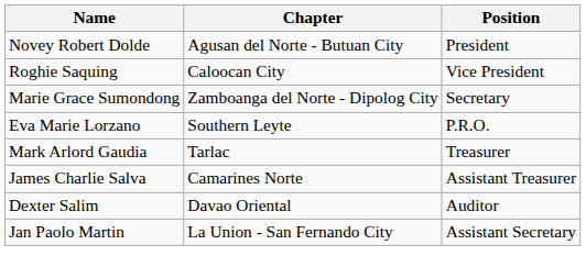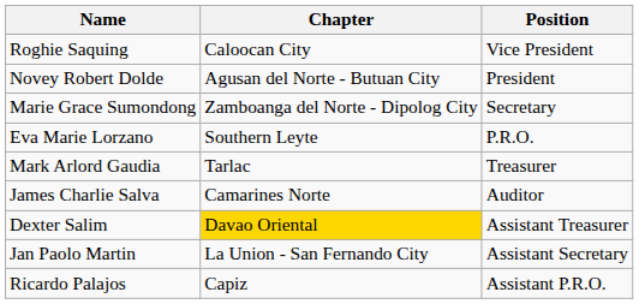rows swapped: Novey Robert Dolde <-> Roghie Saquing
James Charlie Salva | Position: Assistant Treasurer -> Auditor
Dexter Salim | Chapter: no background -> gold background
Dexter Salim | Position: Auditor -> Assistant Treasurer
+ row: Ricardo Palajos | Capiz | Assistant P.R.O.
